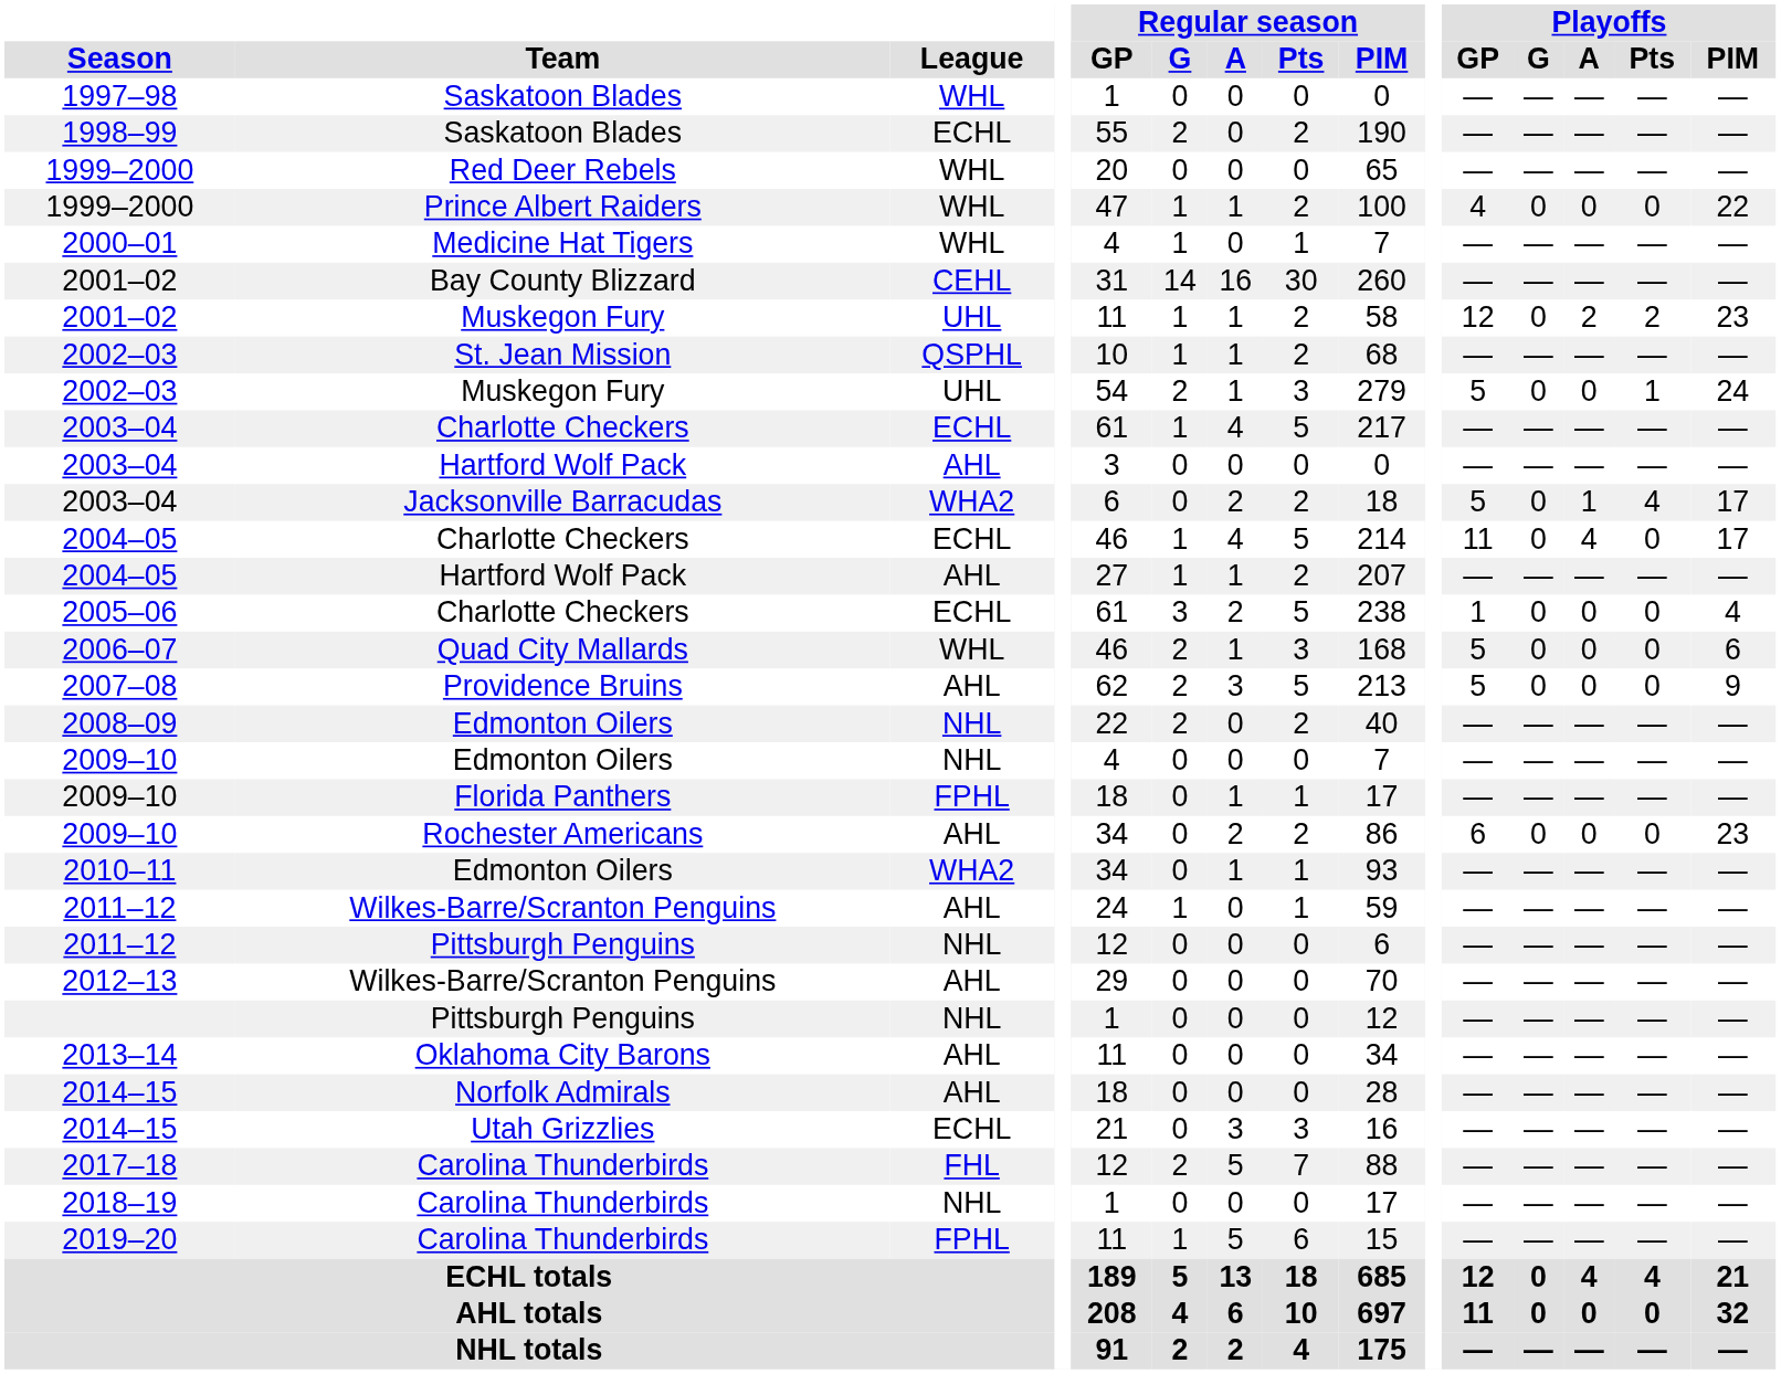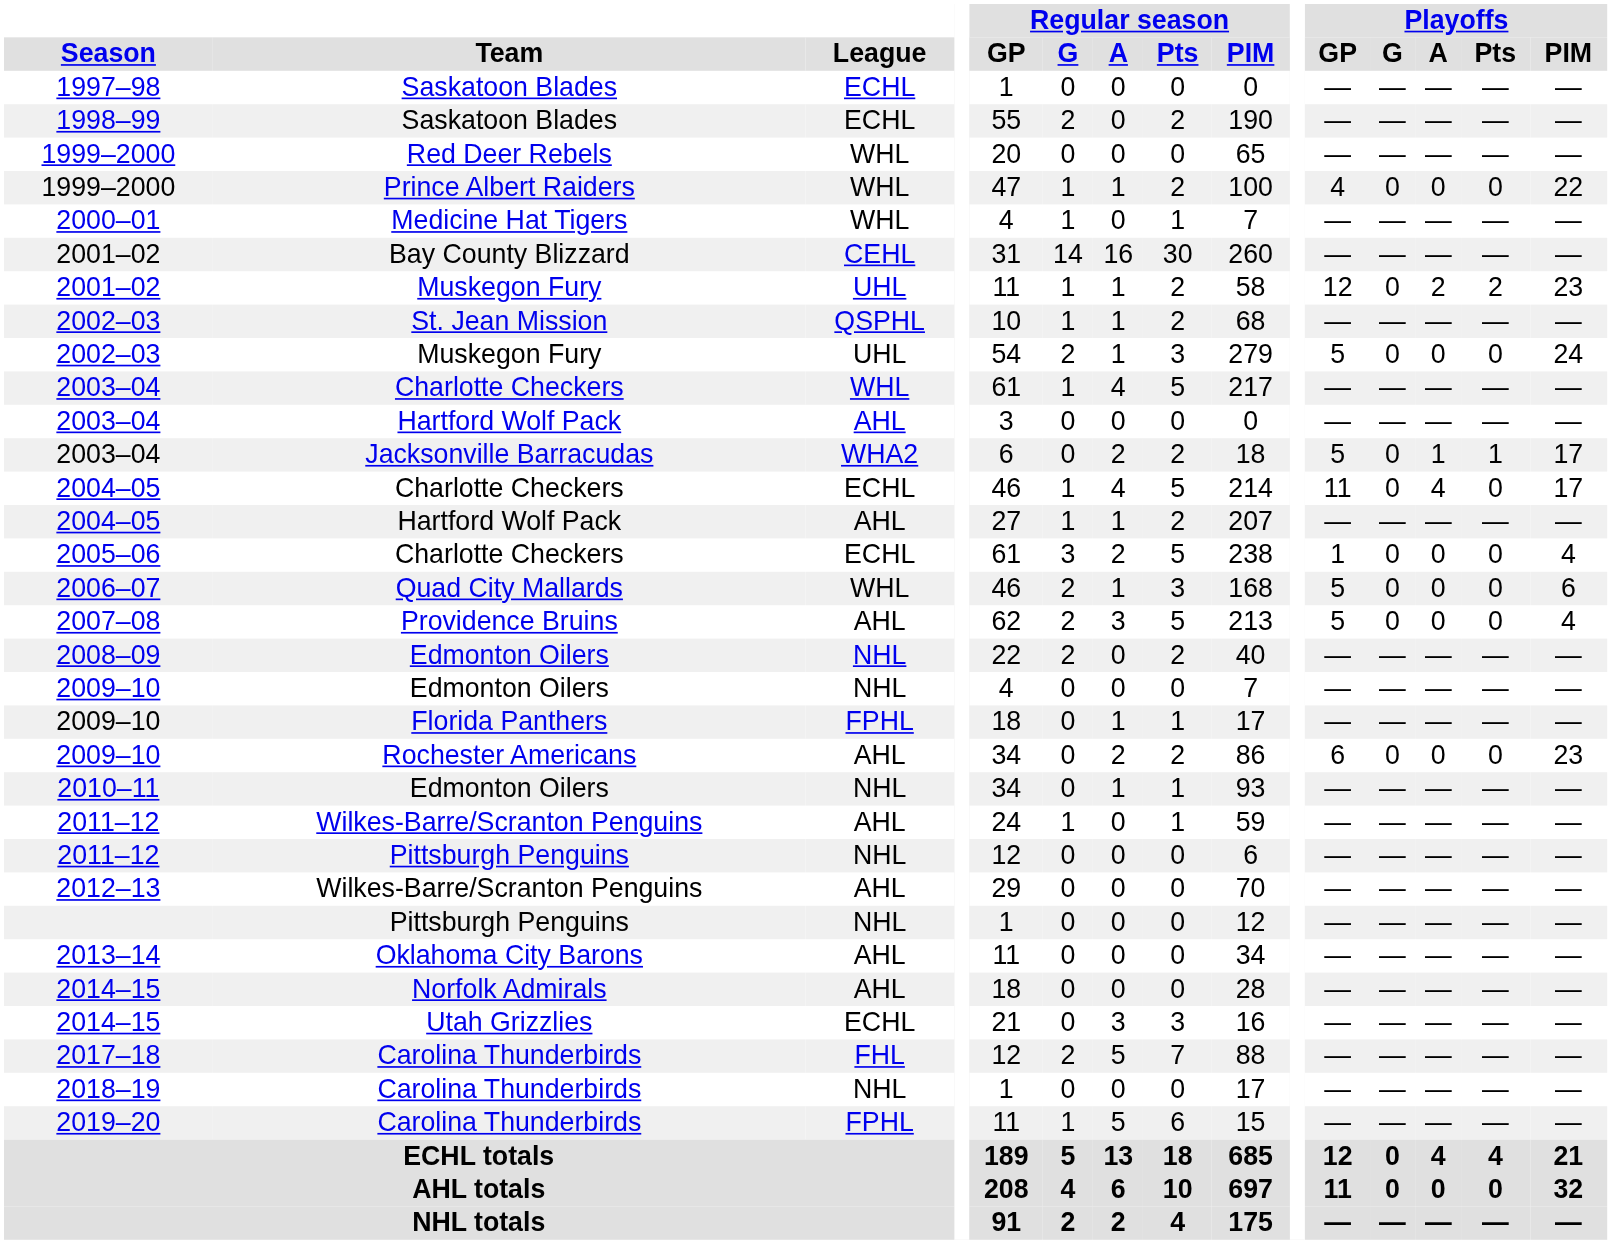1997–98 | League: WHL -> ECHL
2002–03 / Muskegon Fury | Playoffs / Pts: 1 -> 0
2003–04 / Charlotte Checkers | League: ECHL -> WHL
2003–04 / Jacksonville Barracudas | Playoffs / Pts: 4 -> 1
2007–08 | Playoffs / PIM: 9 -> 4
2010–11 | League: WHA2 -> NHL
